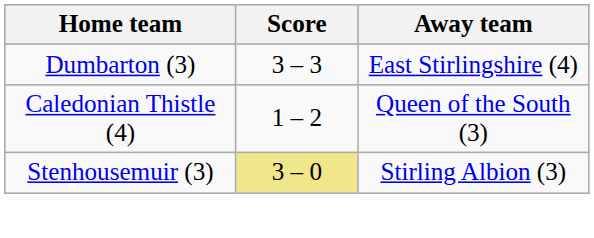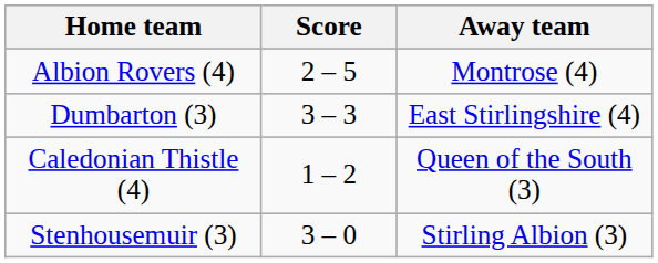+ row: Albion Rovers (4) | 2 – 5 | Montrose (4)
Stenhousemuir (3) | Score: khaki background -> no background
